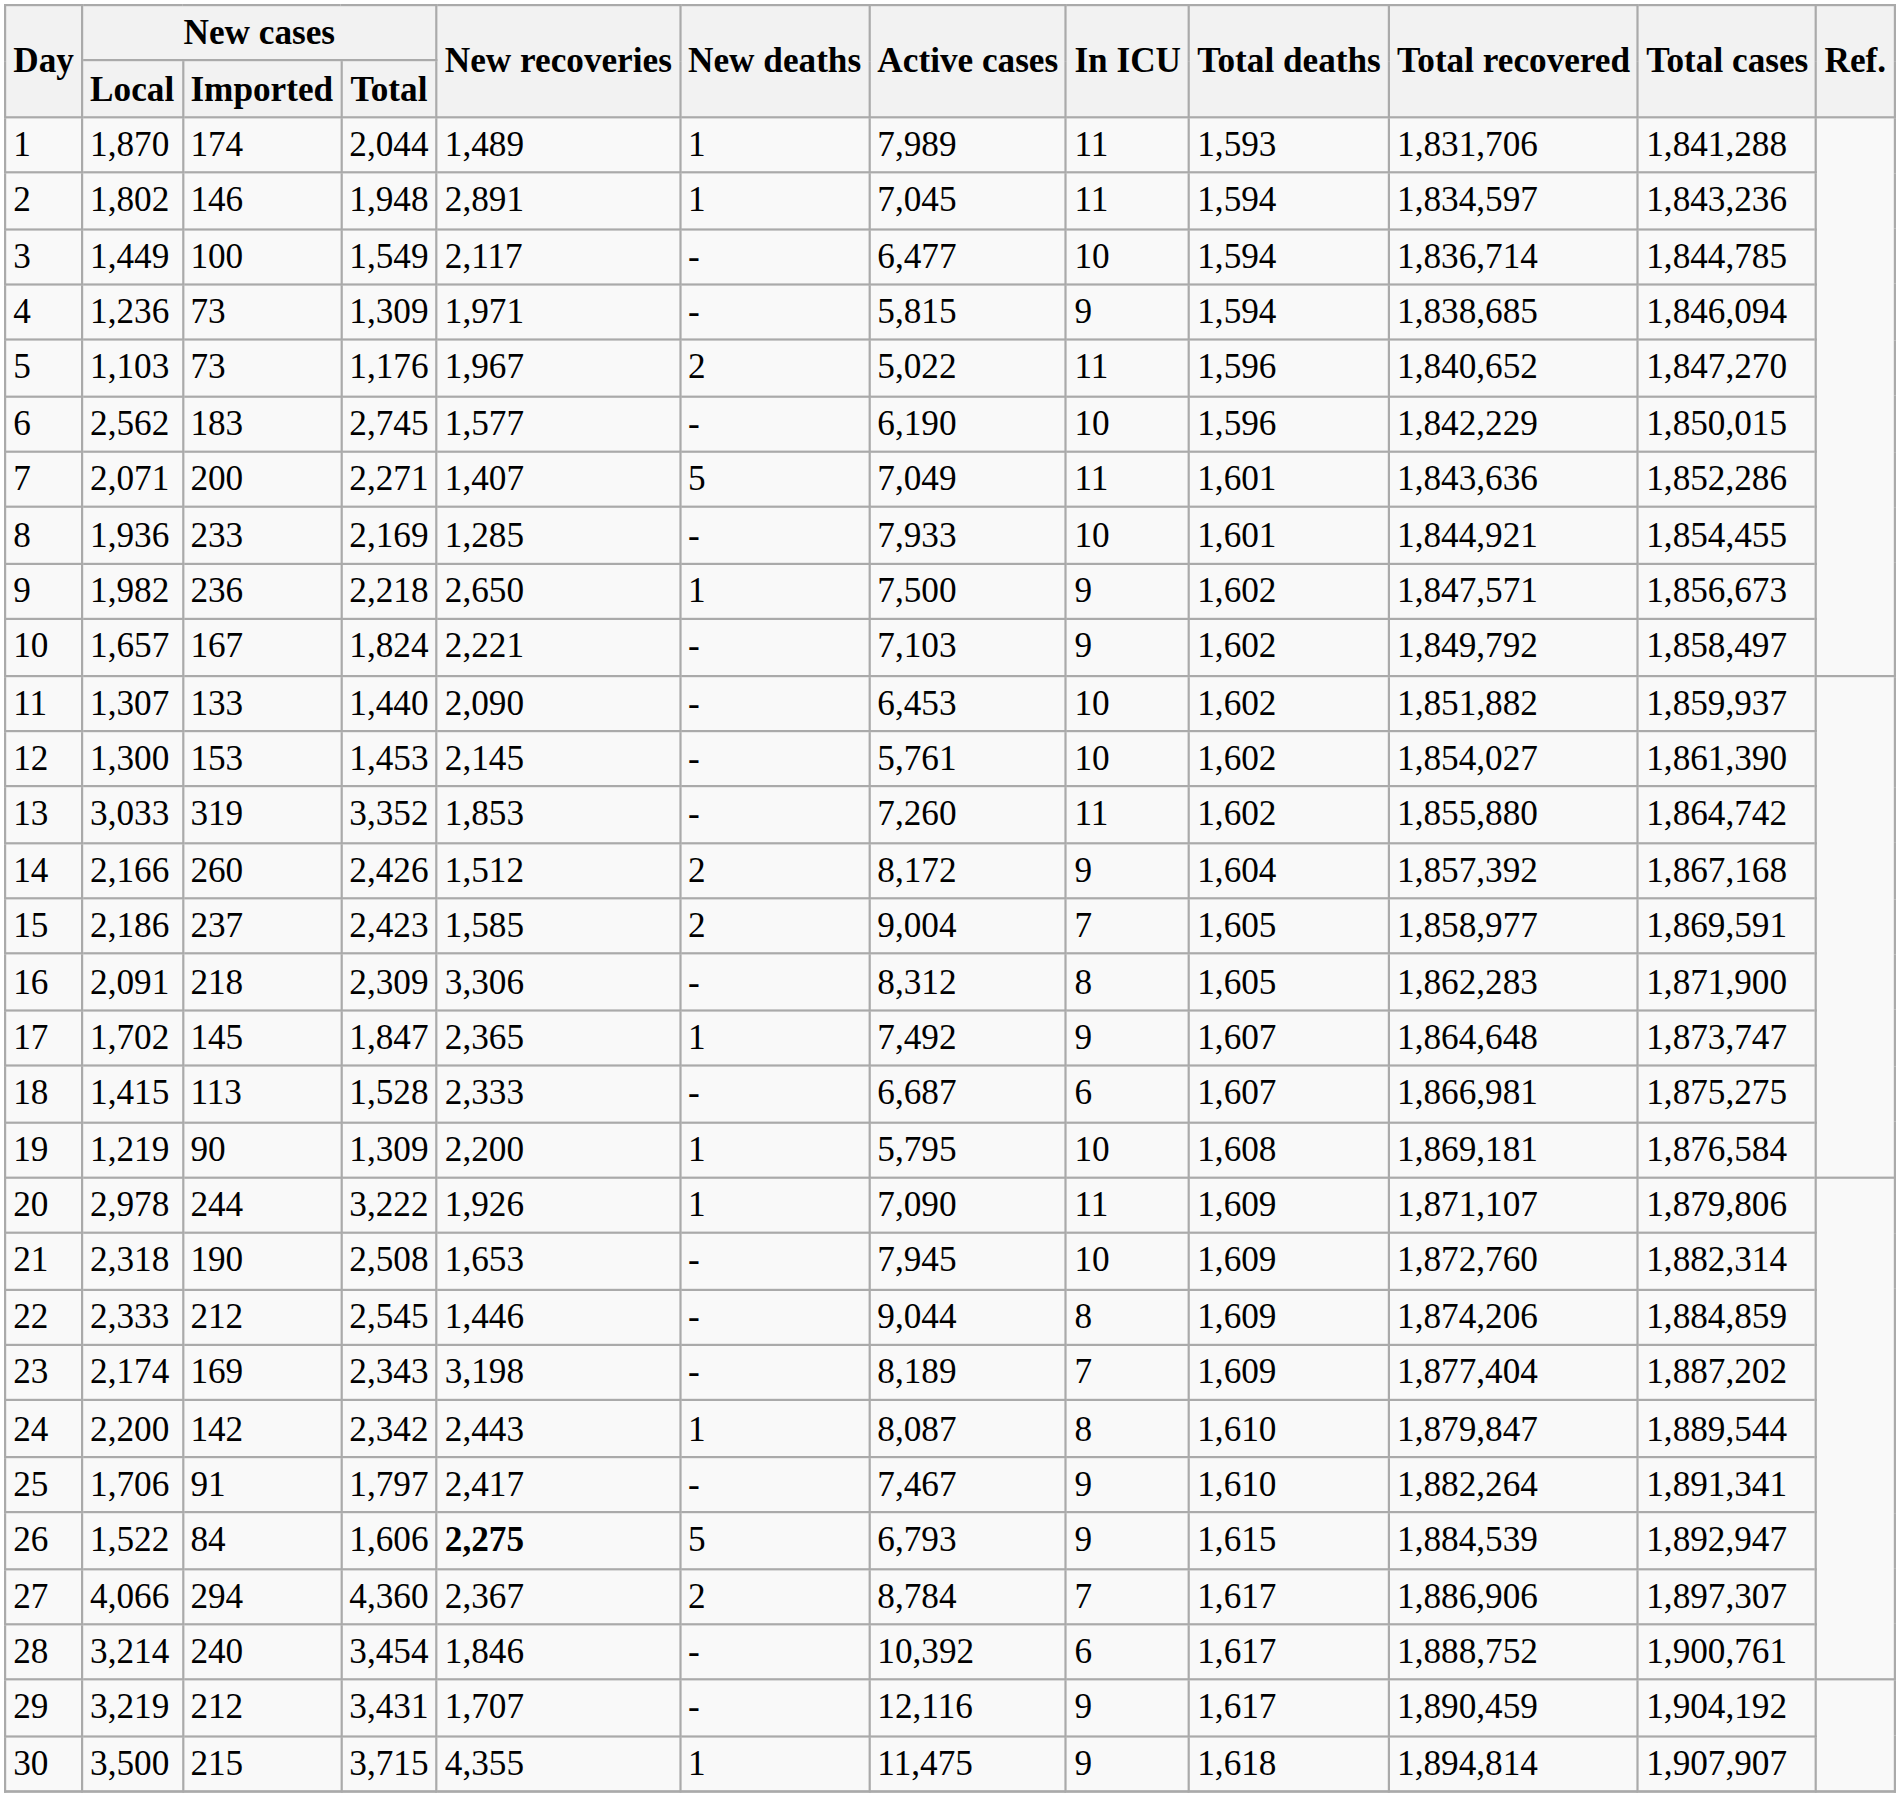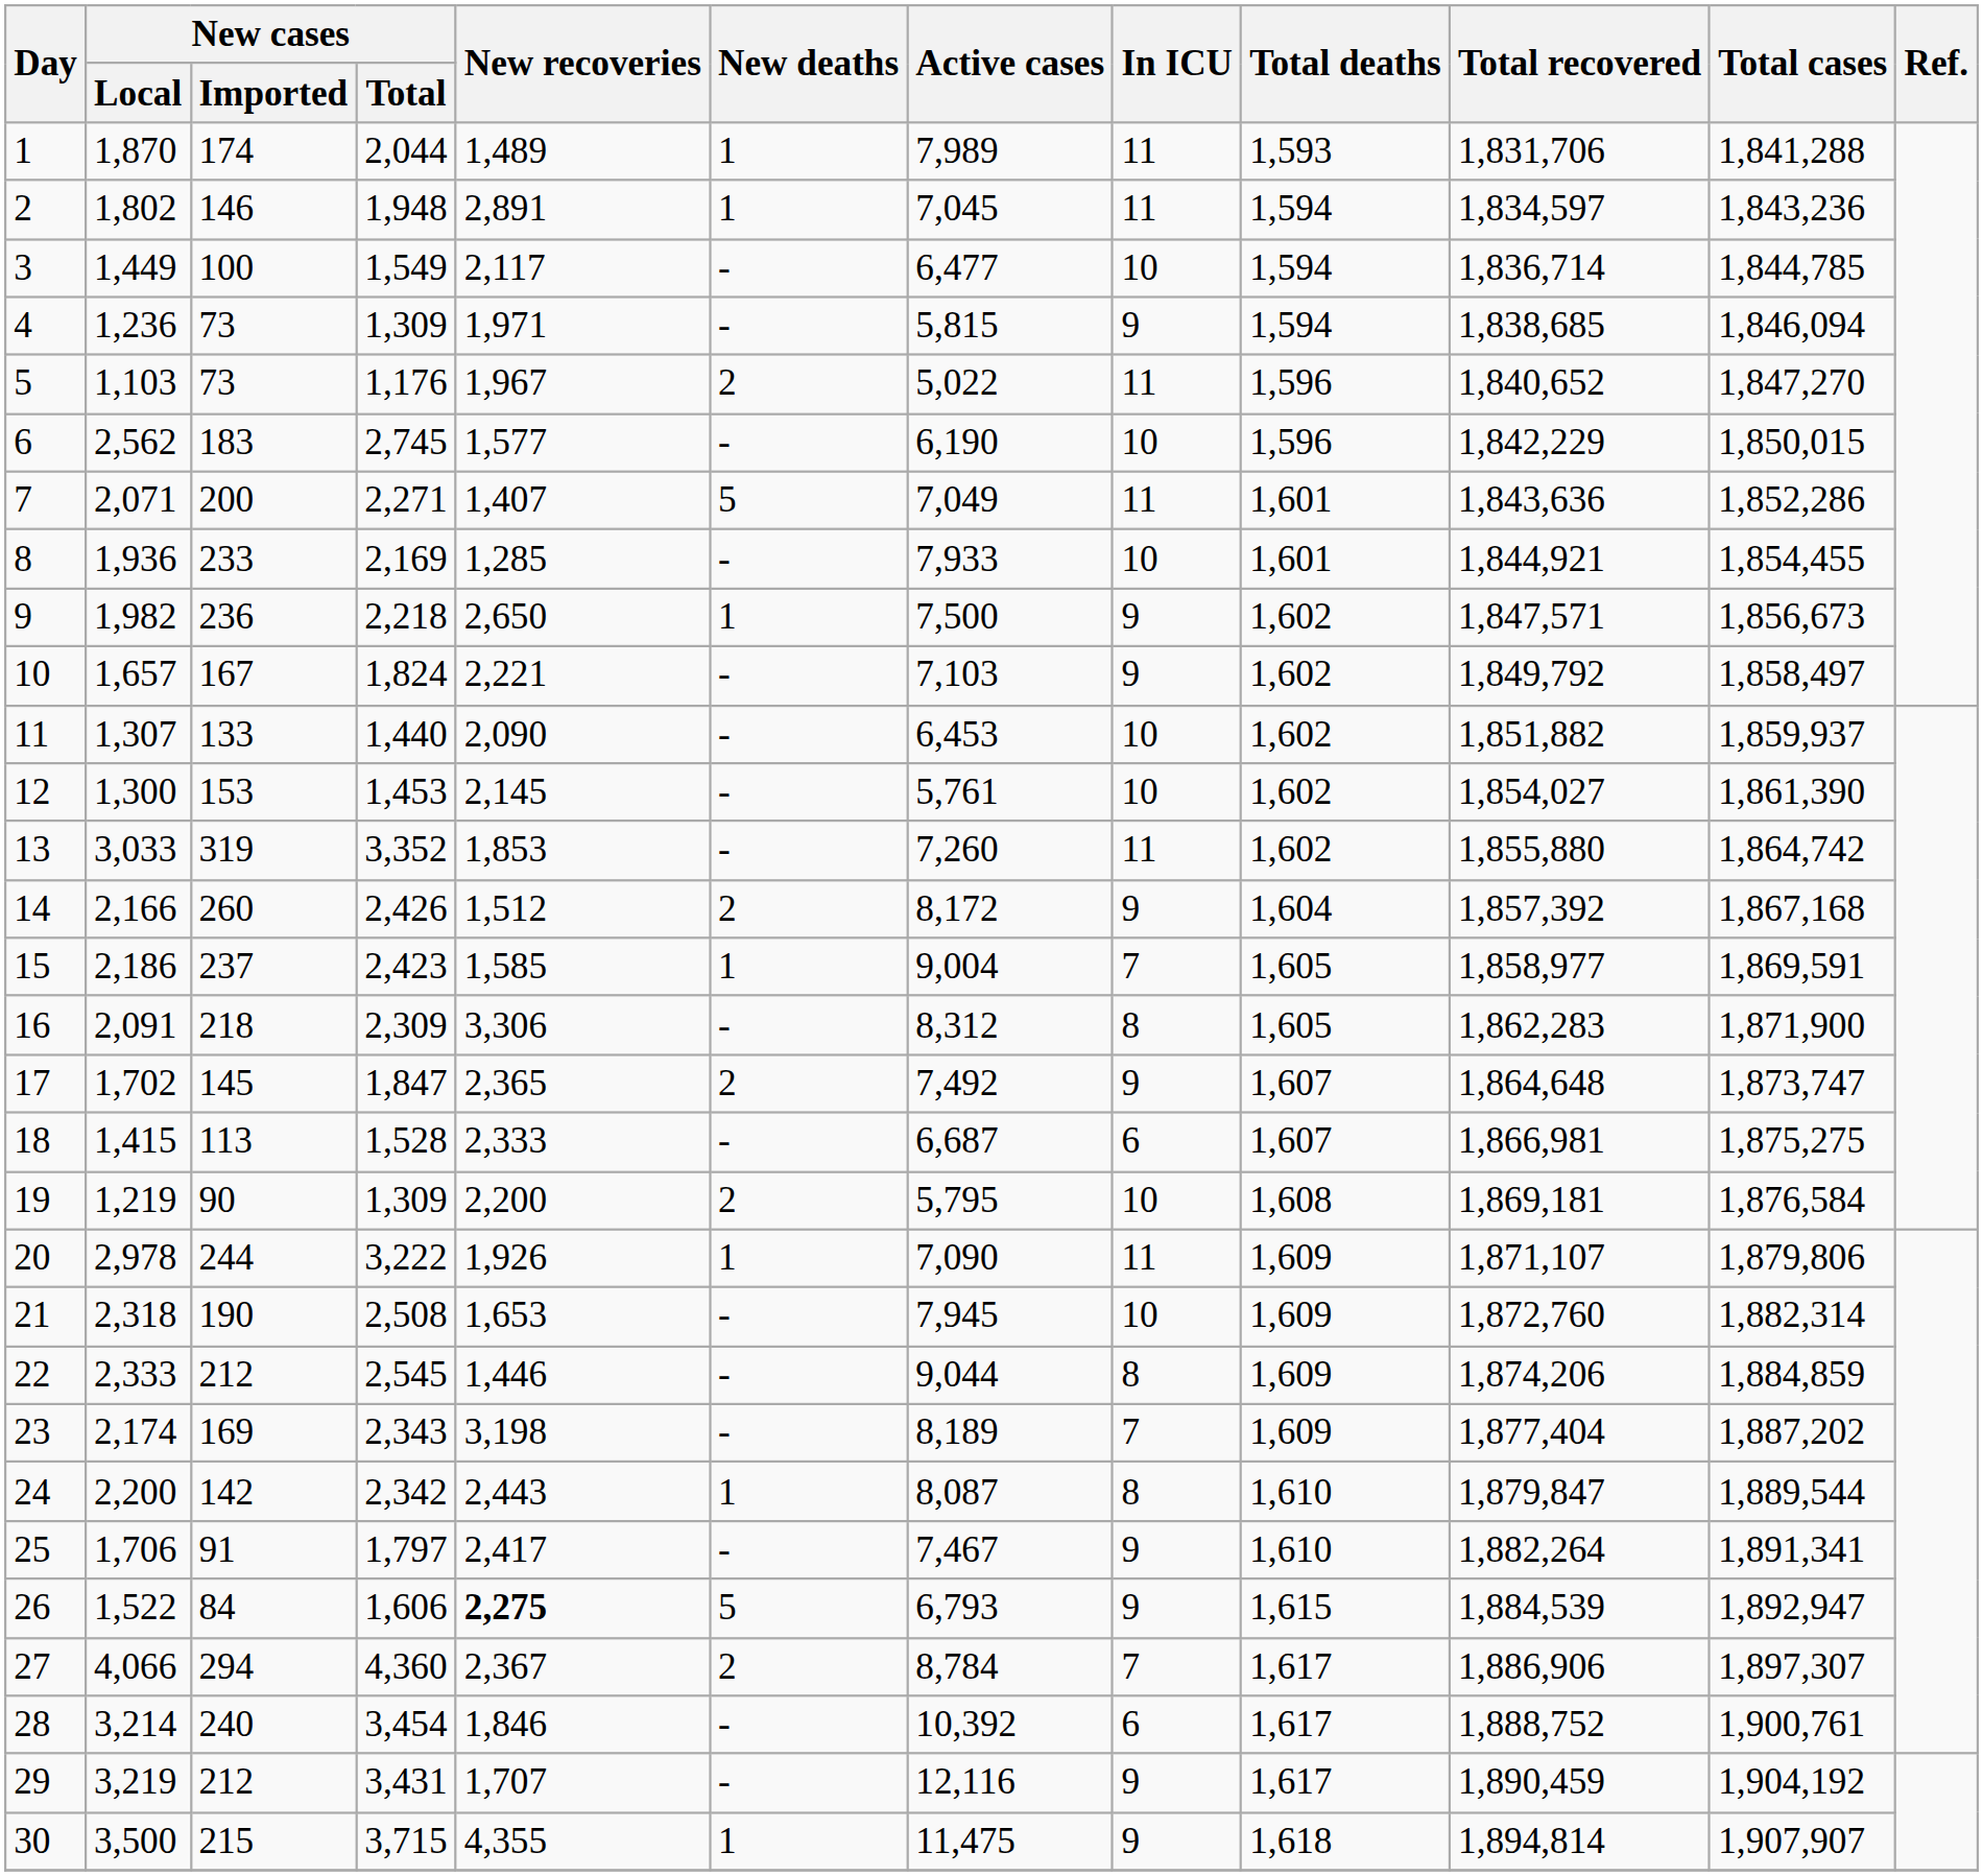15 | New deaths: 2 -> 1
17 | New deaths: 1 -> 2
19 | New deaths: 1 -> 2
